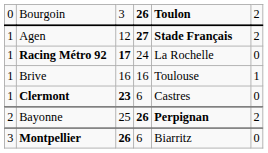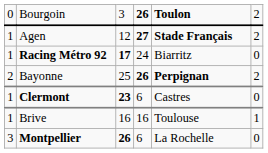Racing Métro 92 | column 5: La Rochelle -> Biarritz
rows swapped: Brive <-> Bayonne
Montpellier | column 5: Biarritz -> La Rochelle
